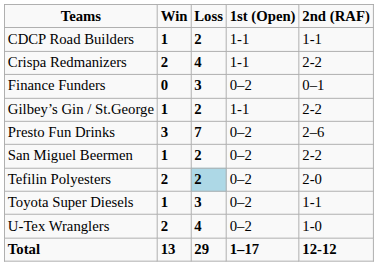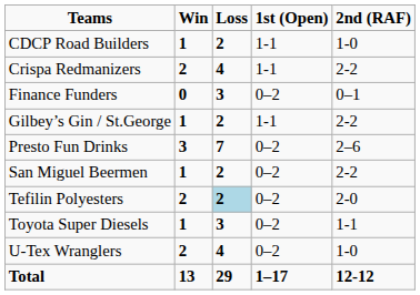CDCP Road Builders | 2nd (RAF): 1-1 -> 1-0
